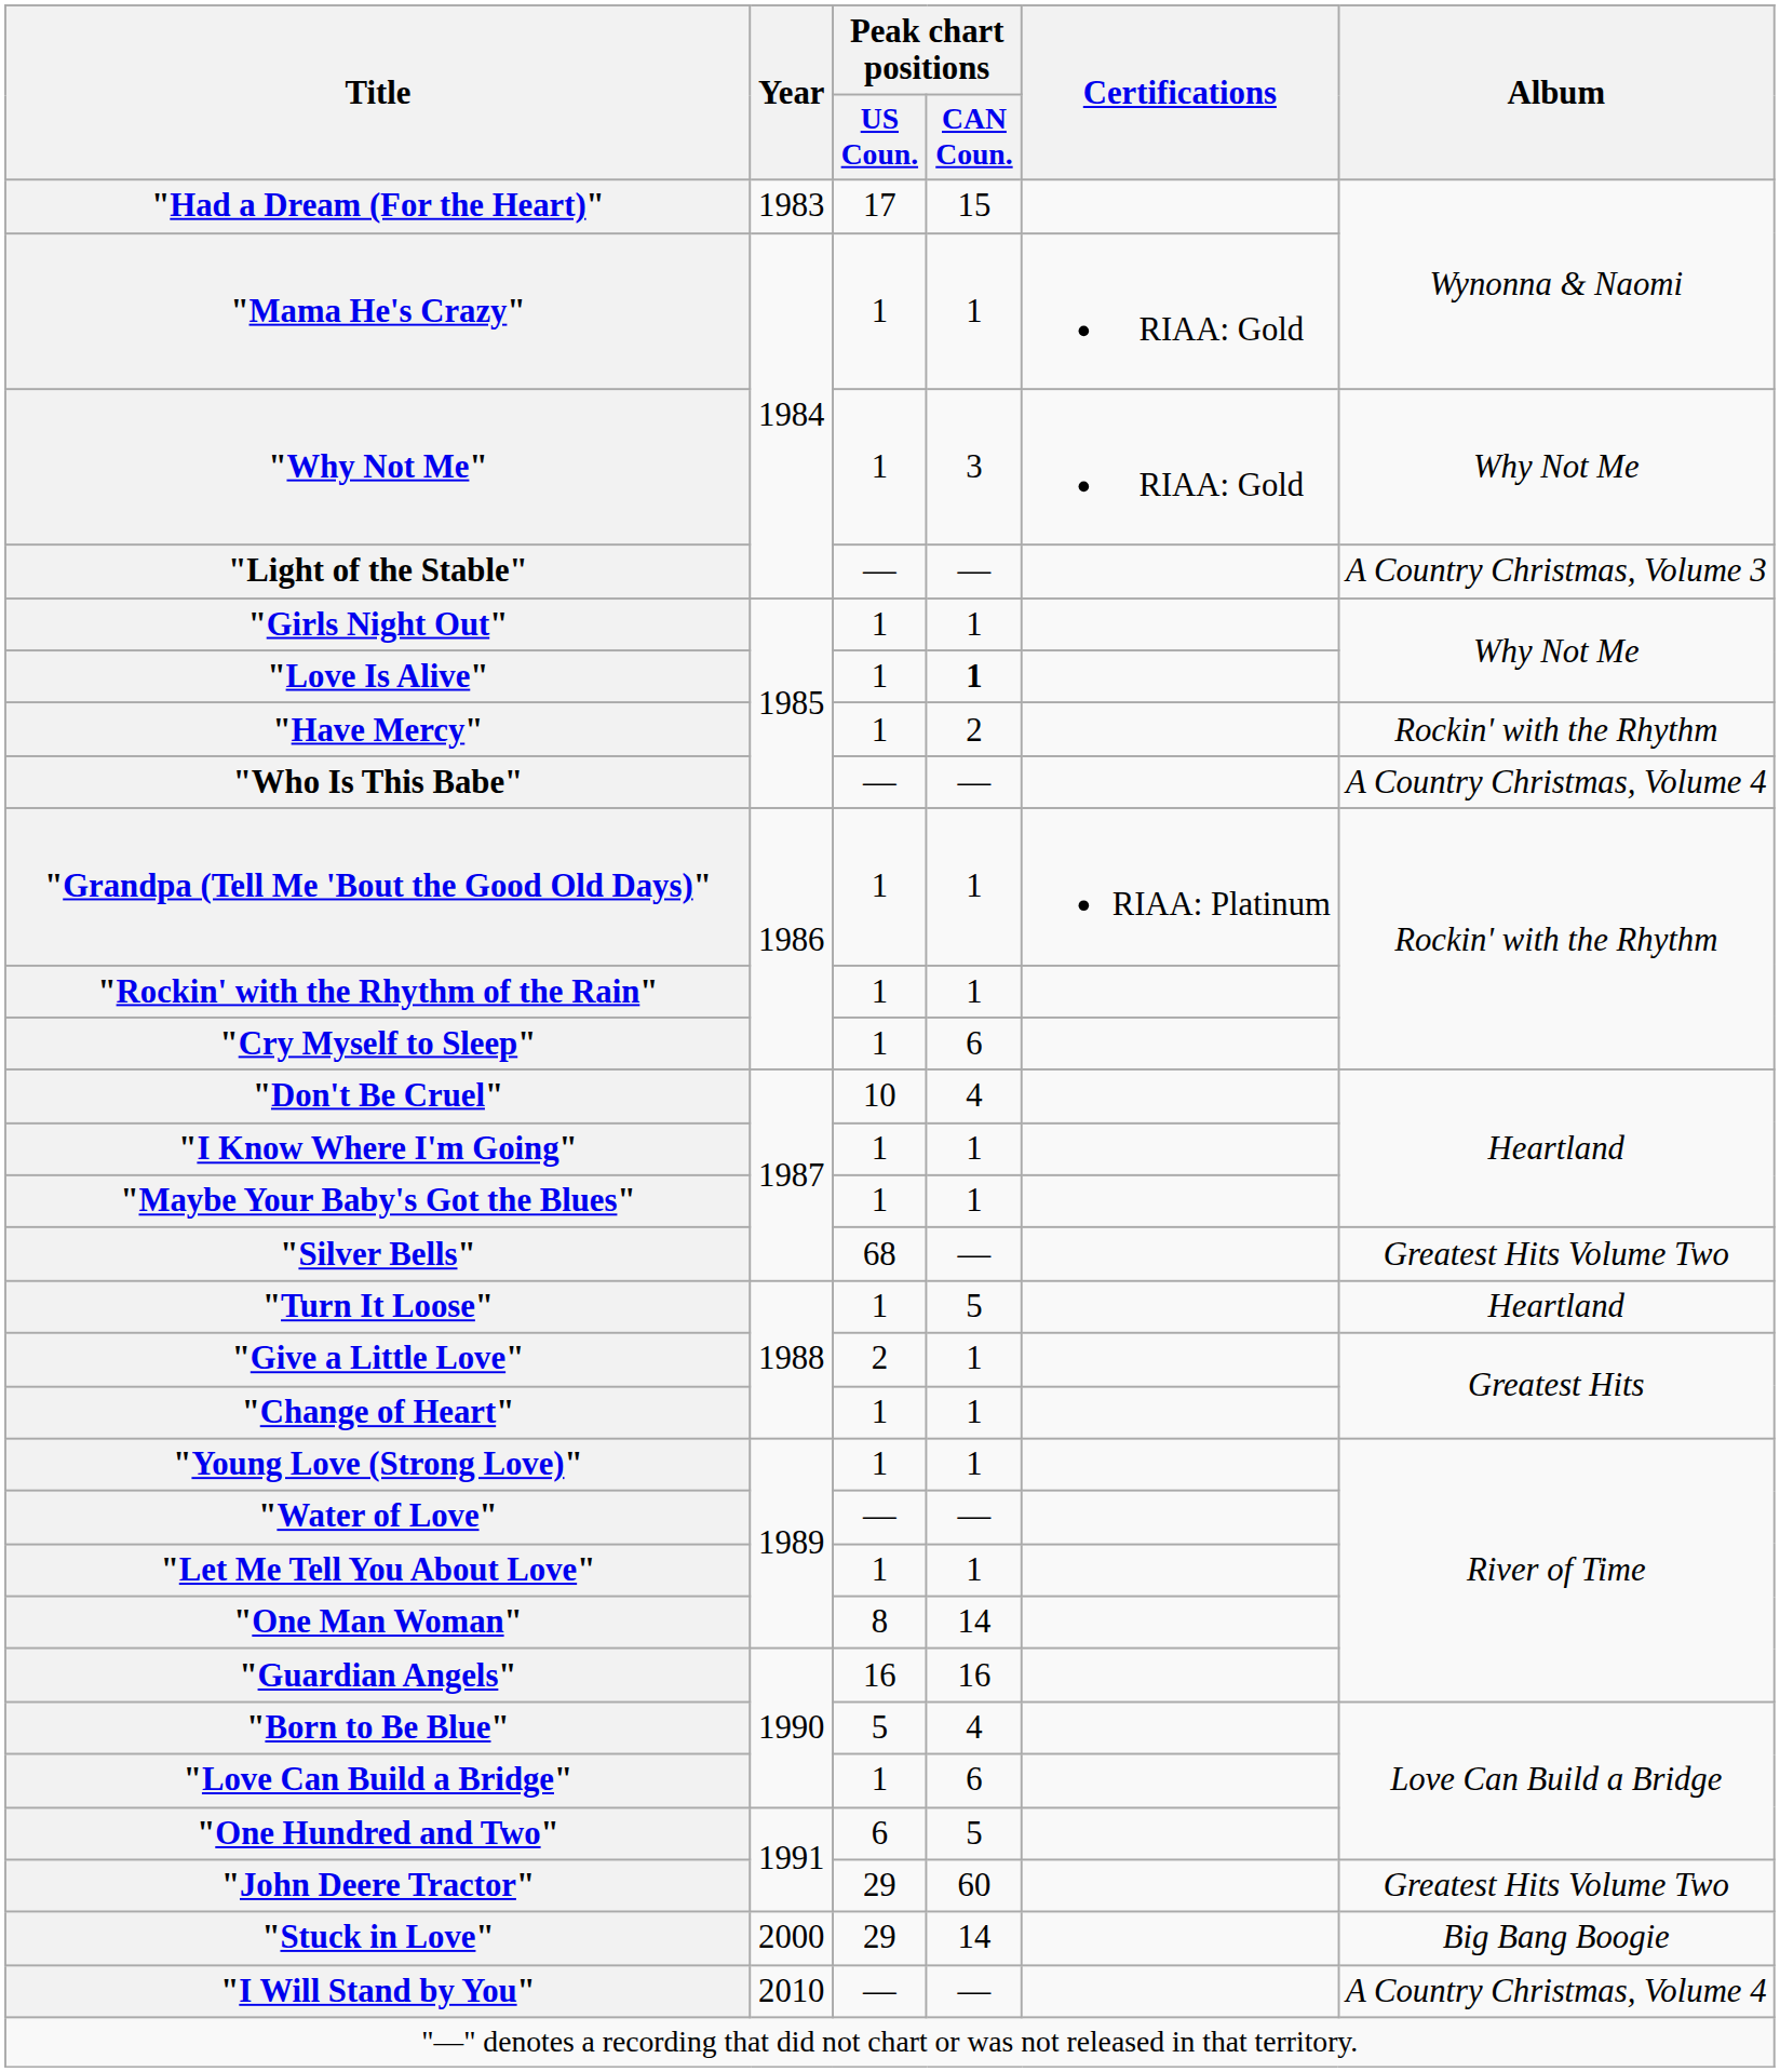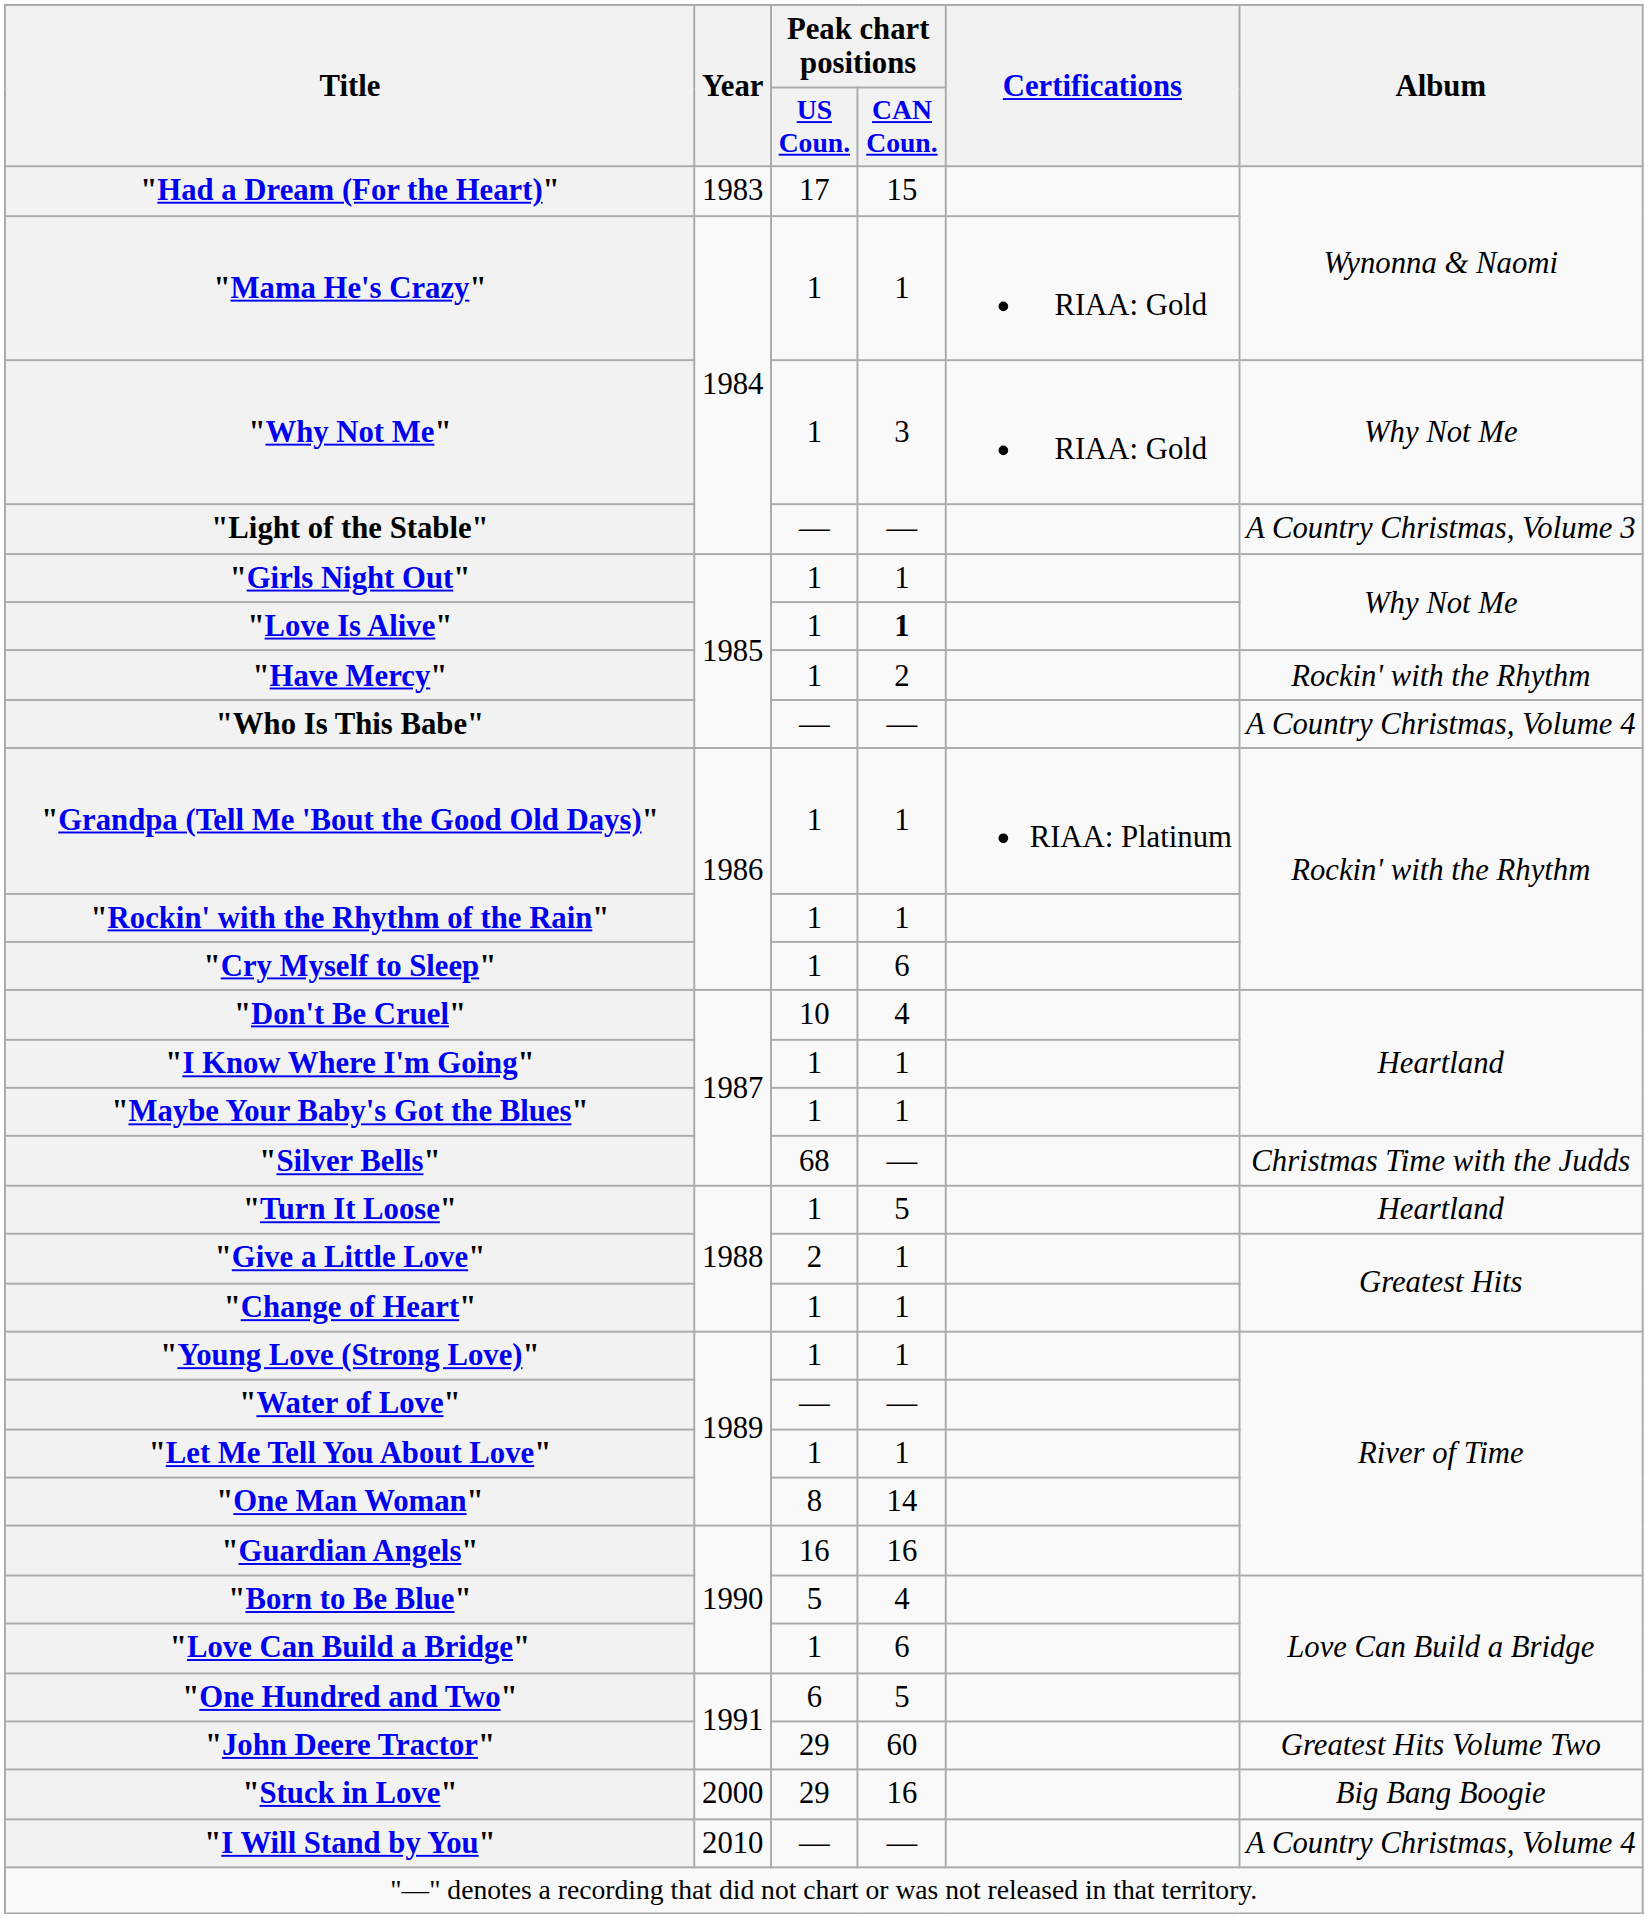"Silver Bells" | Album: Greatest Hits Volume Two -> Christmas Time with the Judds
"Stuck in Love" | Peak chart positions / CAN Coun.: 14 -> 16
